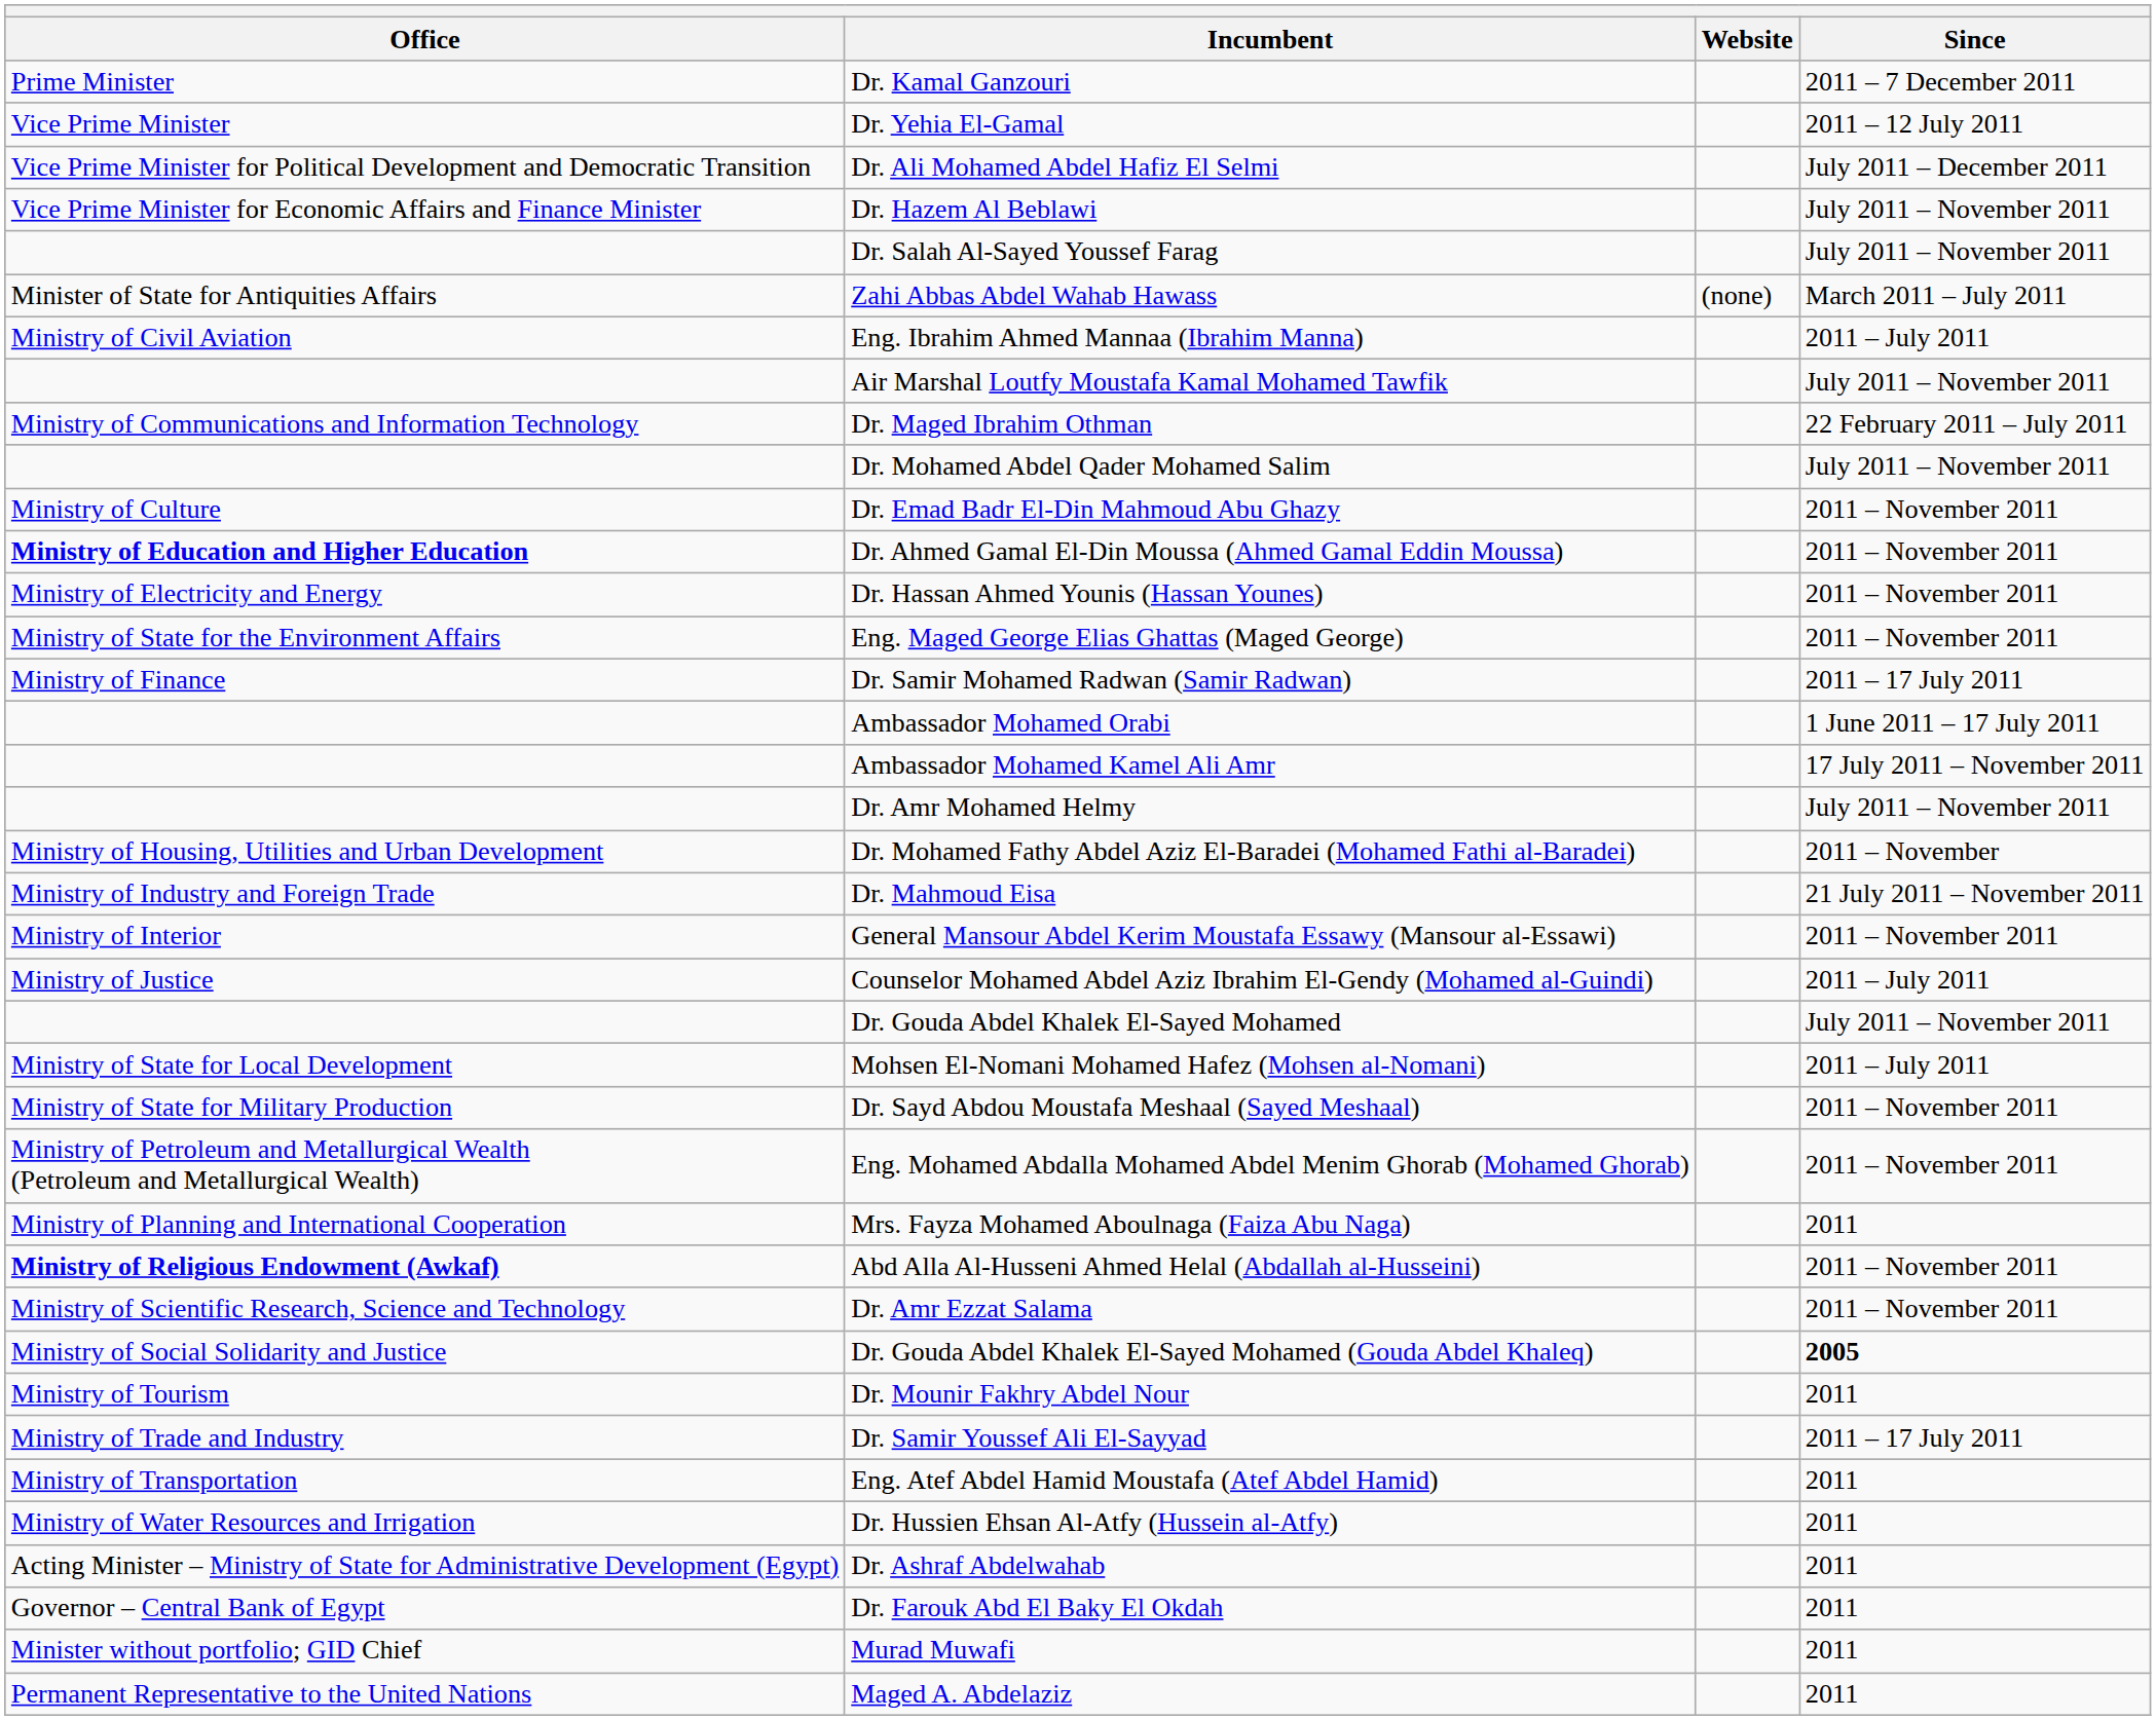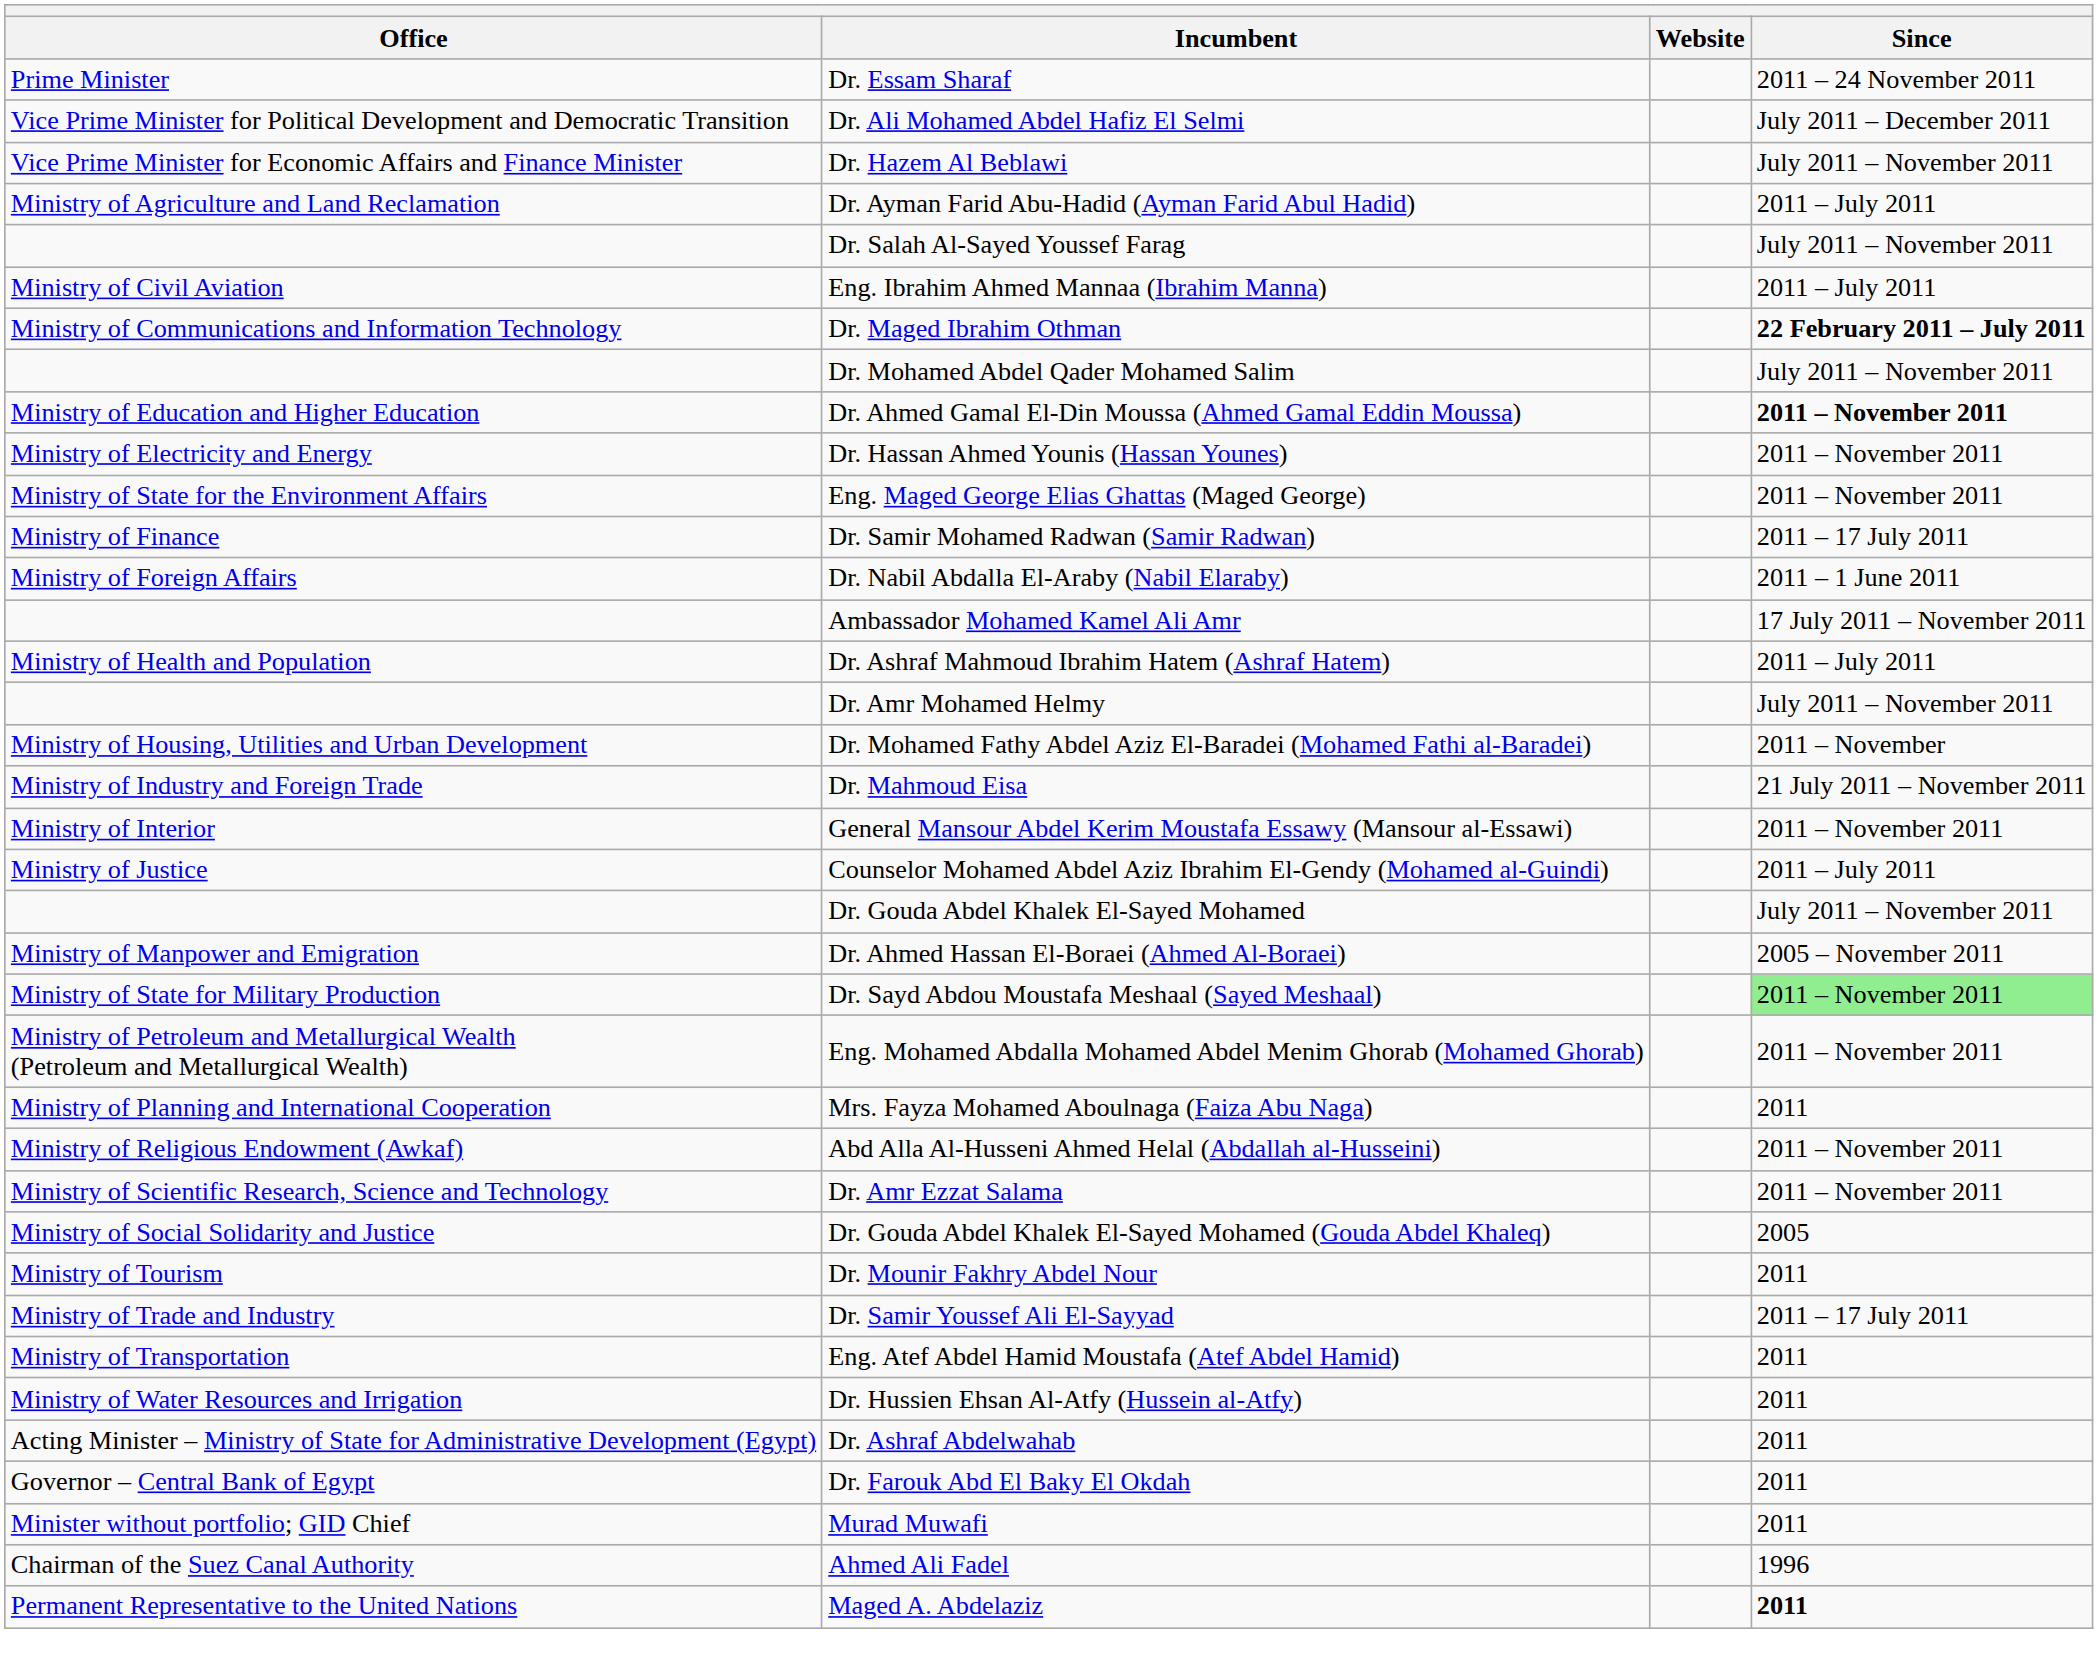- row: Prime Minister | Dr. Kamal Ganzouri | 2011 – 7 December 2011
+ row: Prime Minister | Dr. Essam Sharaf | 2011 – 24 November 2011
- row: Vice Prime Minister | Dr. Yehia El-Gamal | 2011 – 12 July 2011
+ row: Ministry of Agriculture and Land Reclamation | Dr. Ayman Farid Abu-Hadid (Ayman Farid Abul Hadid) | 2011 – July 2011
- row: Minister of State for Antiquities Affairs | Zahi Abbas Abdel Wahab Hawass | (none) | March 2011 – July 2011
- row: Air Marshal Loutfy Moustafa Kamal Mohamed Tawfik | July 2011 – November 2011
Dr. Maged Ibrahim Othman | Since: normal -> bold
- row: Ministry of Culture | Dr. Emad Badr El-Din Mahmoud Abu Ghazy | 2011 – November 2011
Dr. Ahmed Gamal El-Din Moussa (Ahmed Gamal Eddin Moussa) | Office: bold -> normal
Dr. Ahmed Gamal El-Din Moussa (Ahmed Gamal Eddin Moussa) | Since: normal -> bold
+ row: Ministry of Foreign Affairs | Dr. Nabil Abdalla El-Araby (Nabil Elaraby) | 2011 – 1 June 2011
- row: Ambassador Mohamed Orabi | 1 June 2011 – 17 July 2011
+ row: Ministry of Health and Population | Dr. Ashraf Mahmoud Ibrahim Hatem (Ashraf Hatem) | 2011 – July 2011
- row: Ministry of State for Local Development | Mohsen El-Nomani Mohamed Hafez (Mohsen al-Nomani) | 2011 – July 2011
+ row: Ministry of Manpower and Emigration | Dr. Ahmed Hassan El-Boraei (Ahmed Al-Boraei) | 2005 – November 2011
Dr. Sayd Abdou Moustafa Meshaal (Sayed Meshaal) | Since: no background -> lightgreen background
Abd Alla Al-Husseni Ahmed Helal (Abdallah al-Husseini) | Office: bold -> normal
Dr. Gouda Abdel Khalek El-Sayed Mohamed (Gouda Abdel Khaleq) | Since: bold -> normal
+ row: Chairman of the Suez Canal Authority | Ahmed Ali Fadel | 1996
Maged A. Abdelaziz | Since: normal -> bold
